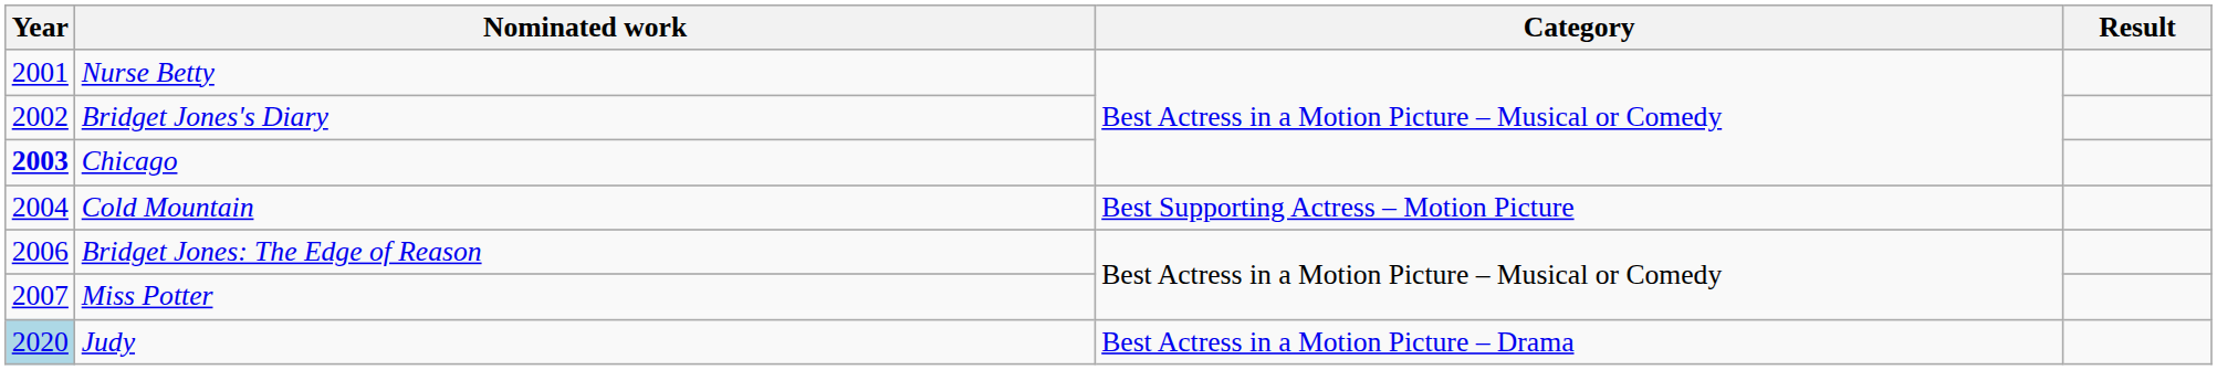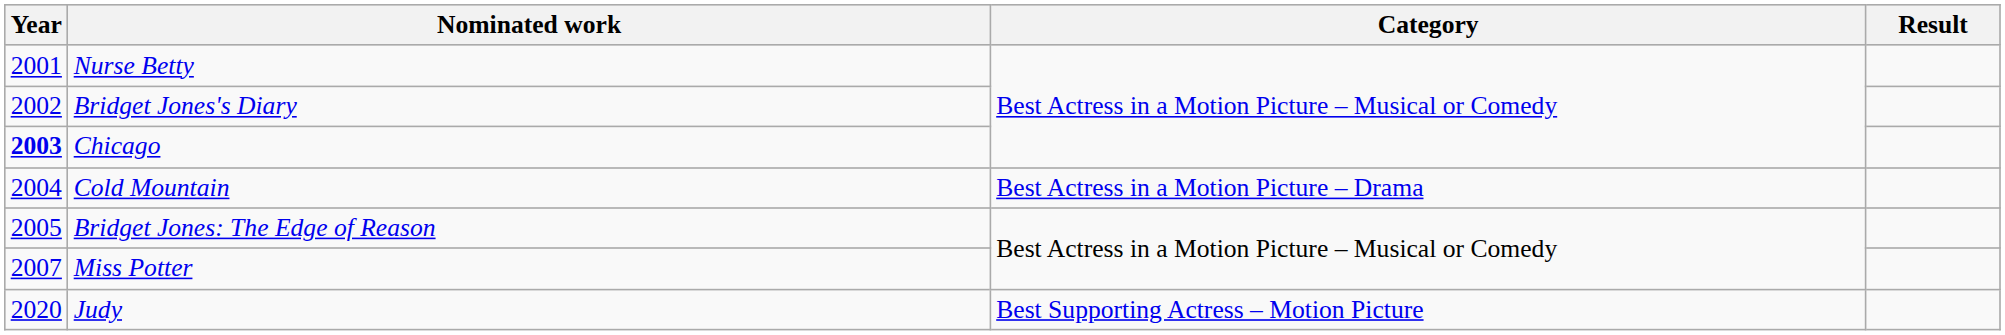Cold Mountain | Category: Best Supporting Actress – Motion Picture -> Best Actress in a Motion Picture – Drama
Bridget Jones: The Edge of Reason | Year: 2006 -> 2005
Judy | Year: lightblue background -> no background
Judy | Category: Best Actress in a Motion Picture – Drama -> Best Supporting Actress – Motion Picture
